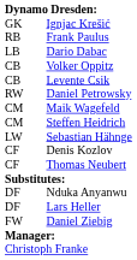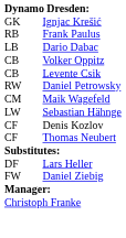- row: CM | Steffen Heidrich
- row: DF | Nduka Anyanwu
